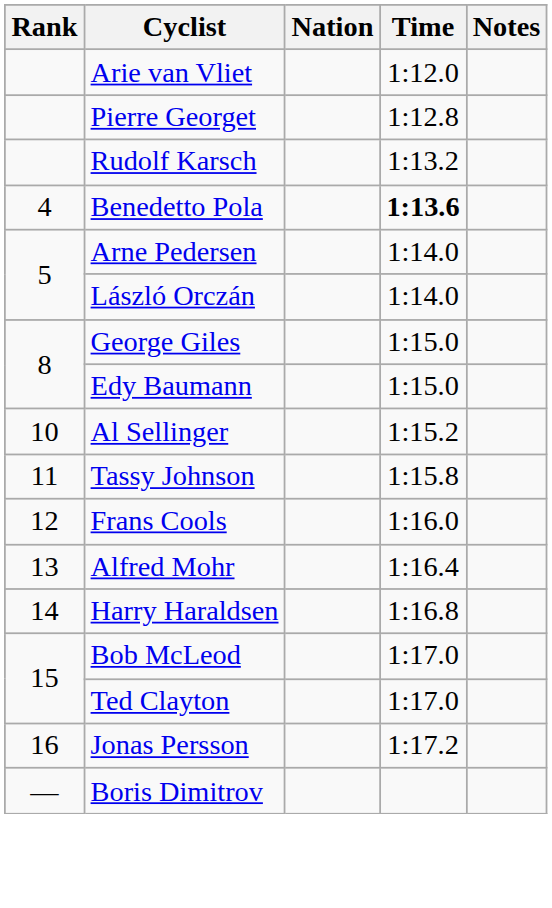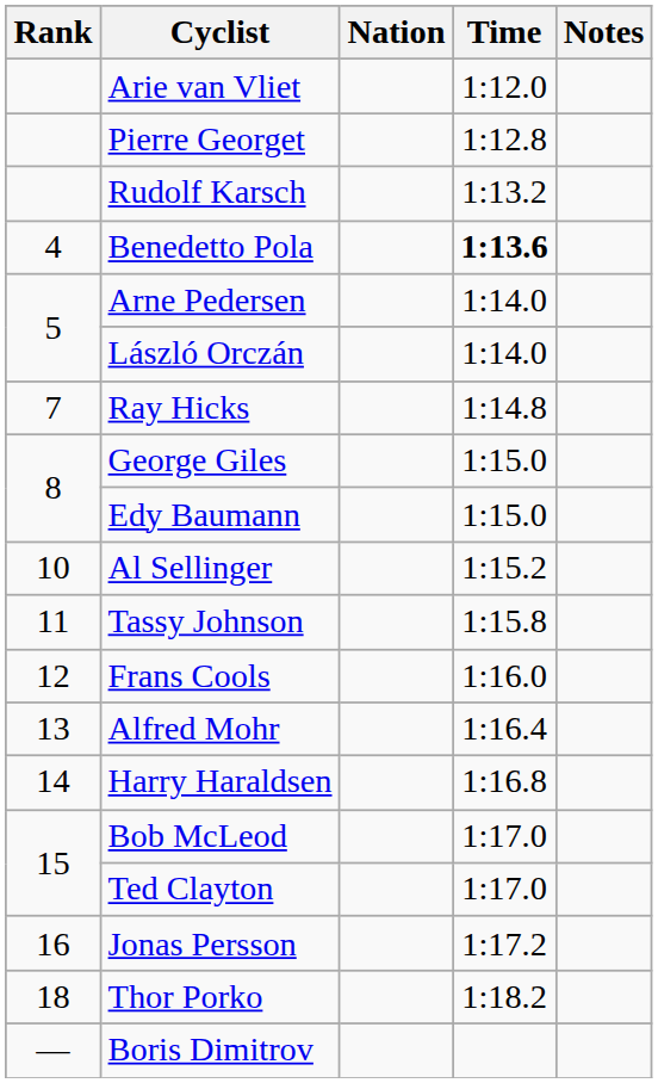+ row: 7 | Ray Hicks | 1:14.8
+ row: 18 | Thor Porko | 1:18.2
